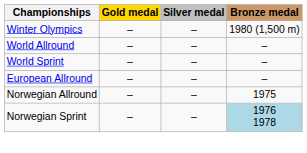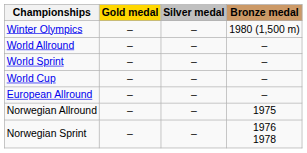+ row: World Cup | – | – | –
Norwegian Sprint | Bronze medal: lightblue background -> no background
